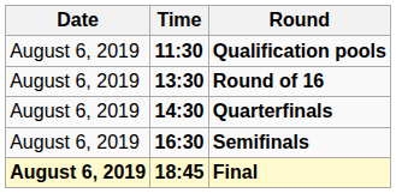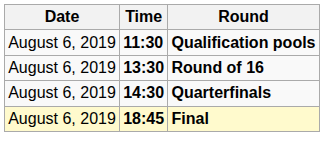- row: August 6, 2019 | 16:30 | Semifinals
Final | Date: bold -> normal
